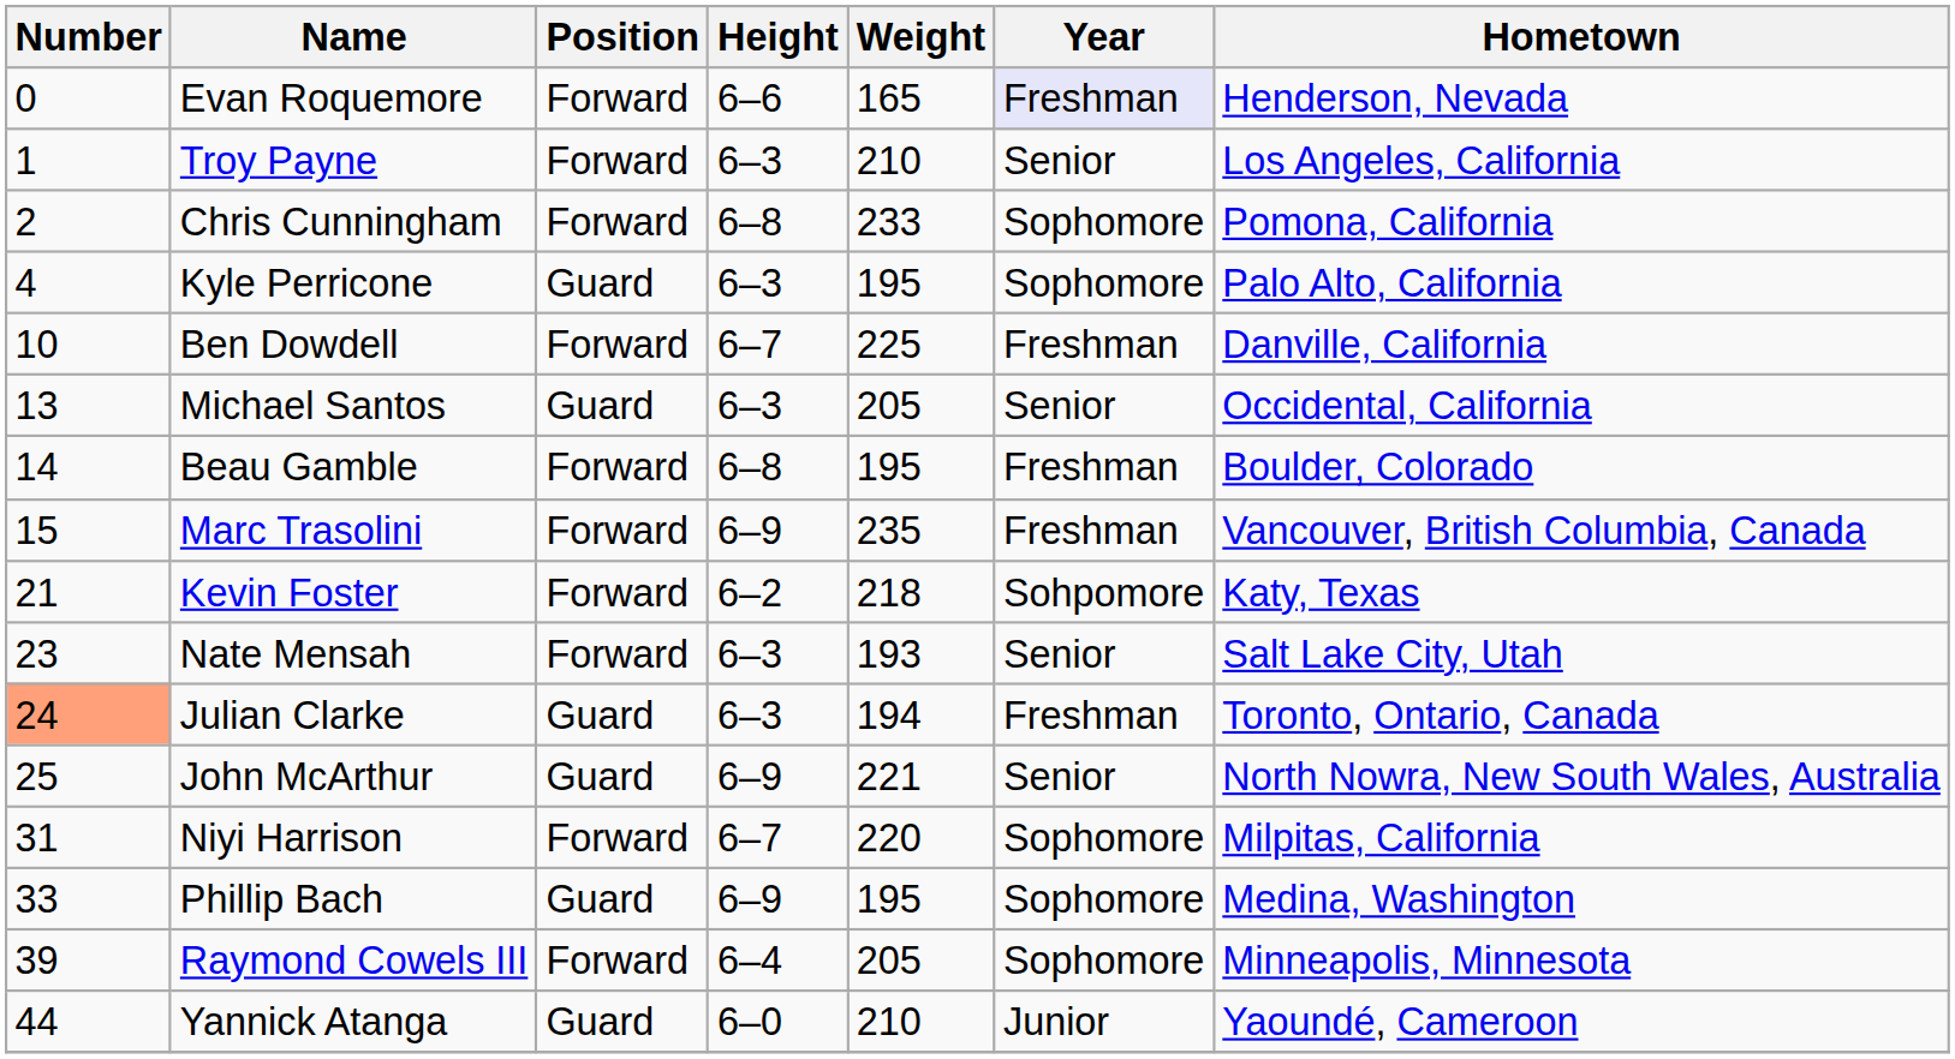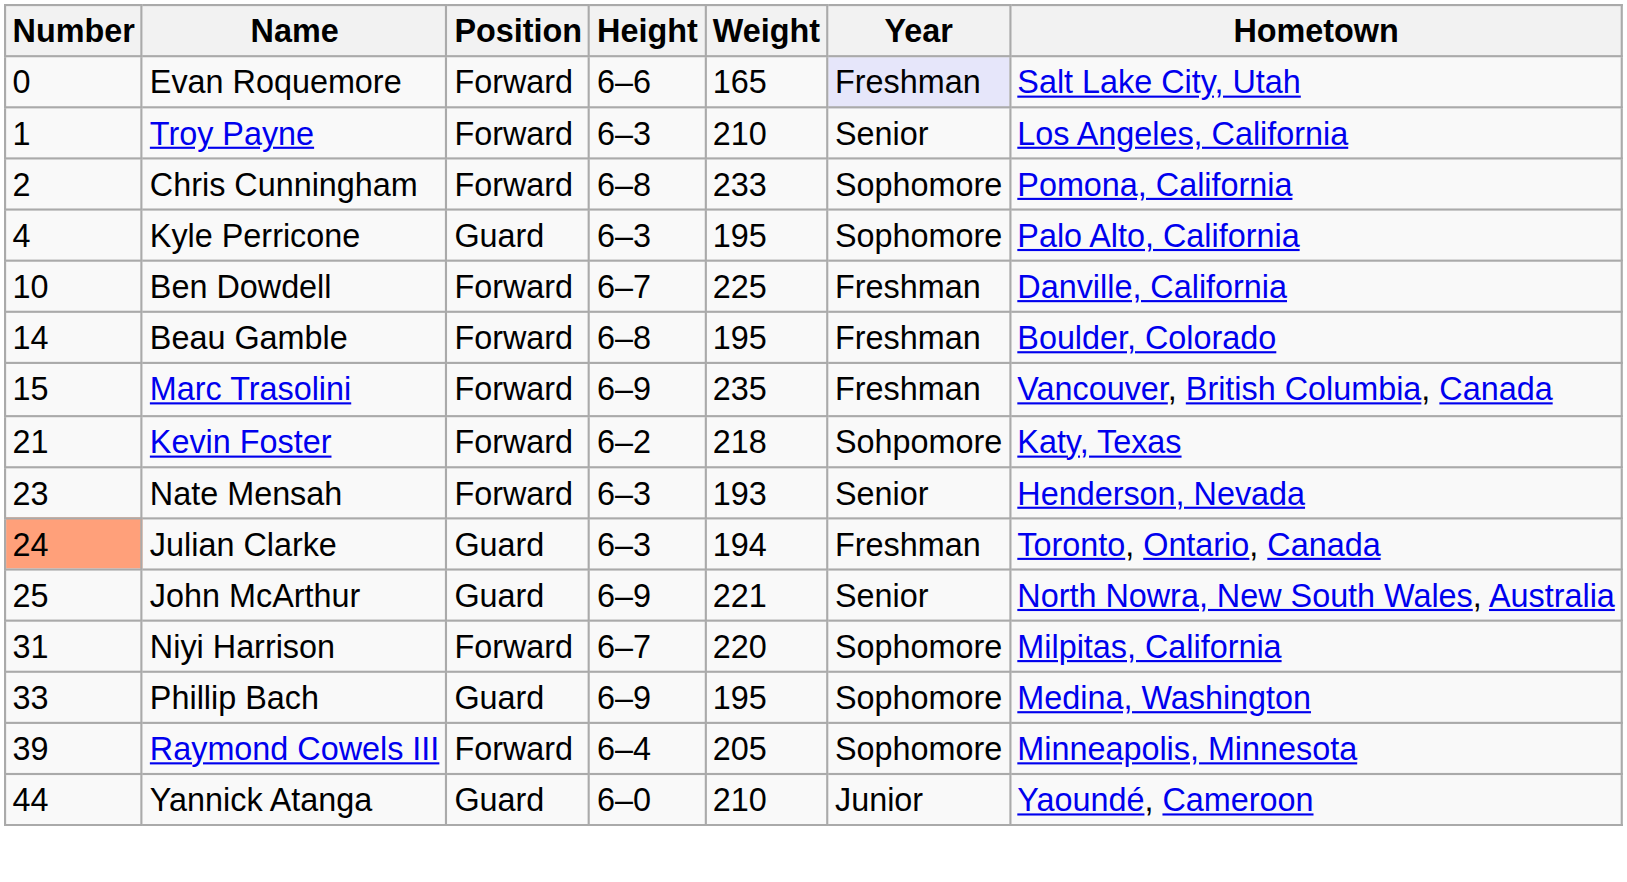Evan Roquemore | Hometown: Henderson, Nevada -> Salt Lake City, Utah
- row: 13 | Michael Santos | Guard | 6–3 | 205 | Senior | Occidental, California
Nate Mensah | Hometown: Salt Lake City, Utah -> Henderson, Nevada
